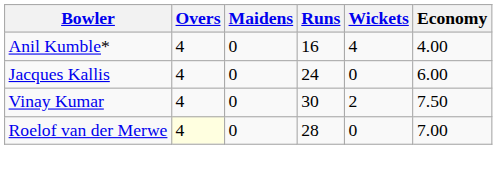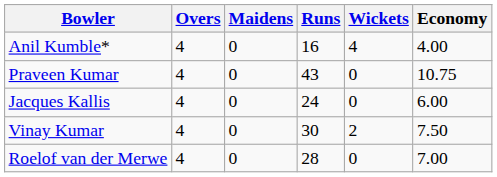+ row: Praveen Kumar | 4 | 0 | 43 | 0 | 10.75
Roelof van der Merwe | Overs: lightyellow background -> no background
